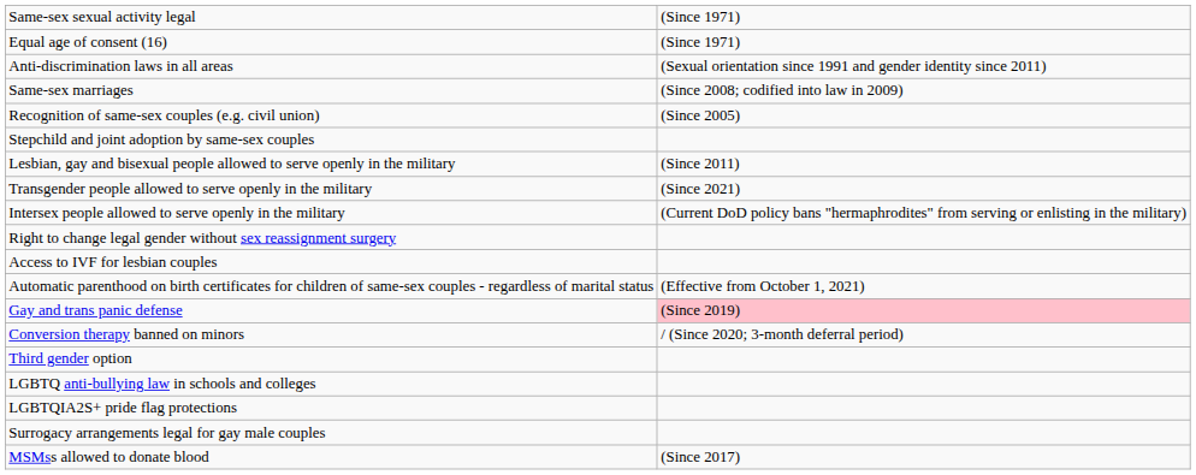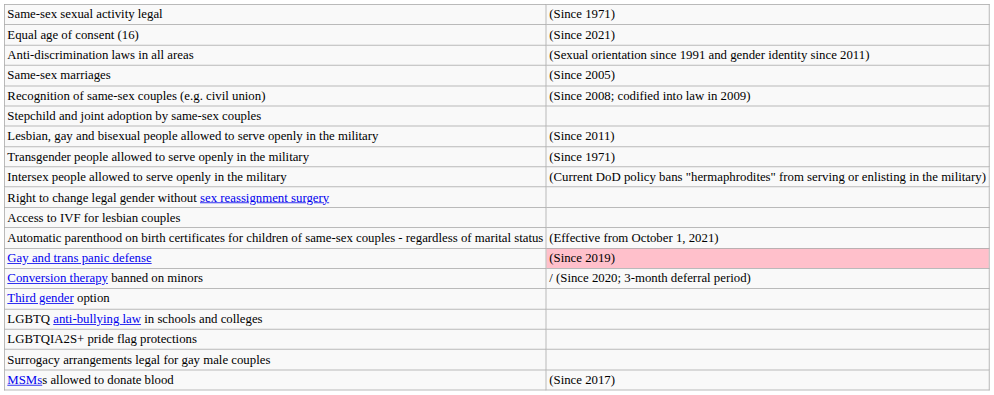Equal age of consent (16) | column 2: (Since 1971) -> (Since 2021)
Same-sex marriages | column 2: (Since 2008; codified into law in 2009) -> (Since 2005)
Recognition of same-sex couples (e.g. civil union) | column 2: (Since 2005) -> (Since 2008; codified into law in 2009)
Transgender people allowed to serve openly in the military | column 2: (Since 2021) -> (Since 1971)
